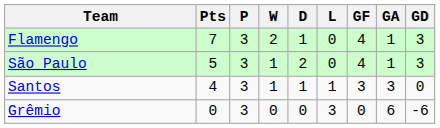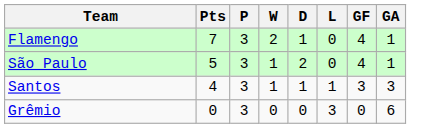- column: GD | 3 | 3 | 0 | -6
